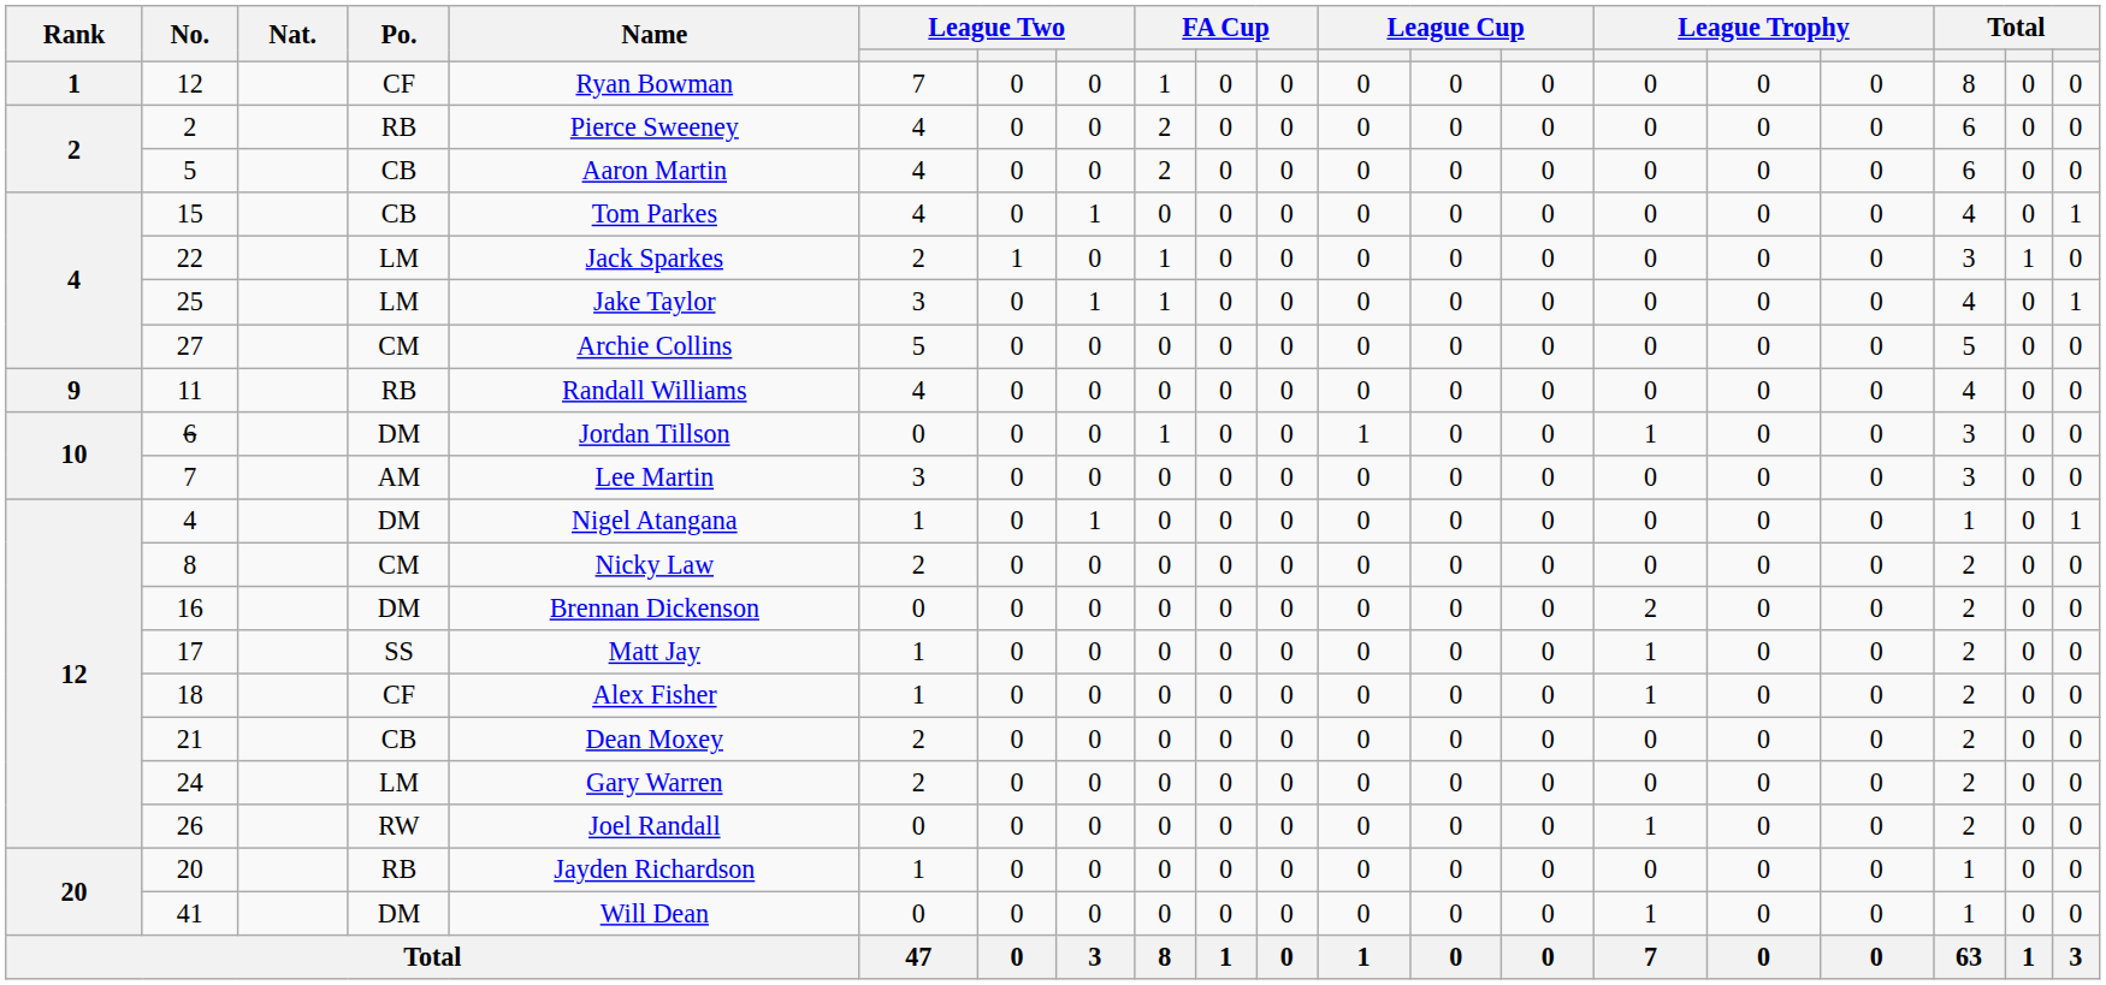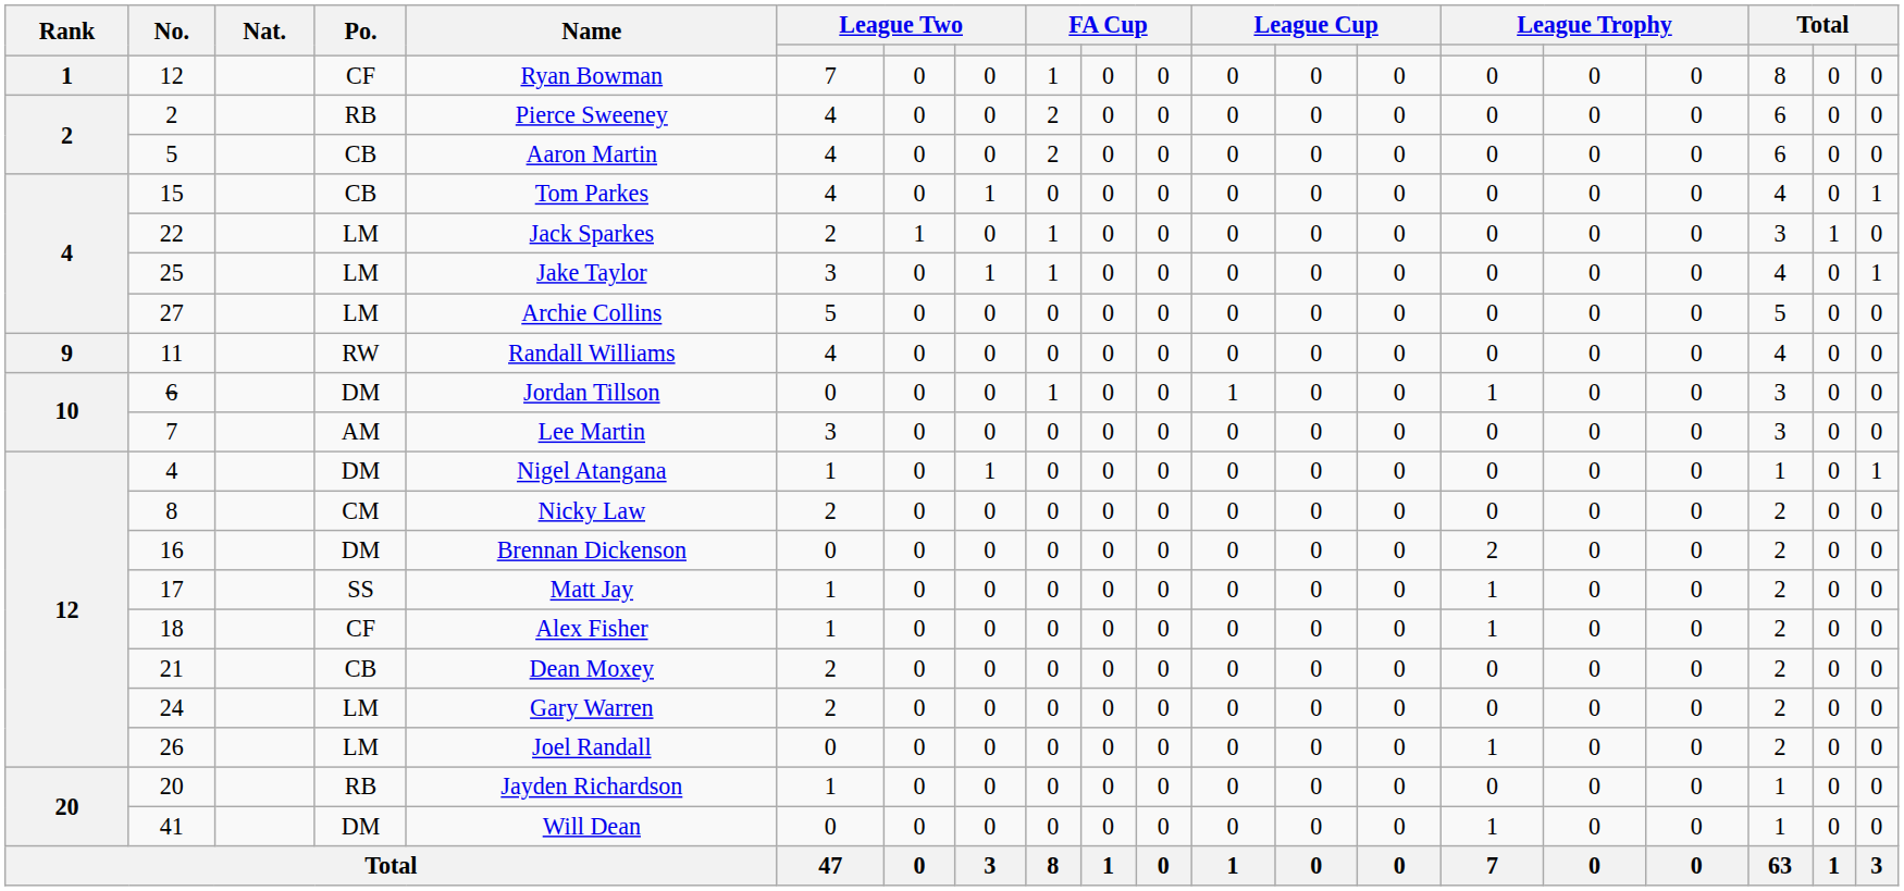27 | Po.: CM -> LM
11 | Po.: RB -> RW
26 | Po.: RW -> LM
